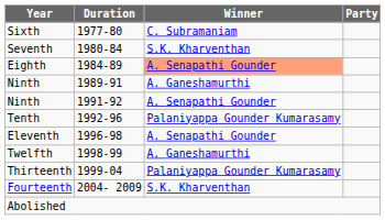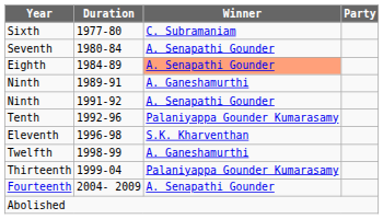Seventh | Winner: S.K. Kharventhan -> A. Senapathi Gounder
Eleventh | Winner: A. Senapathi Gounder -> S.K. Kharventhan
Fourteenth | Winner: S.K. Kharventhan -> A. Senapathi Gounder
